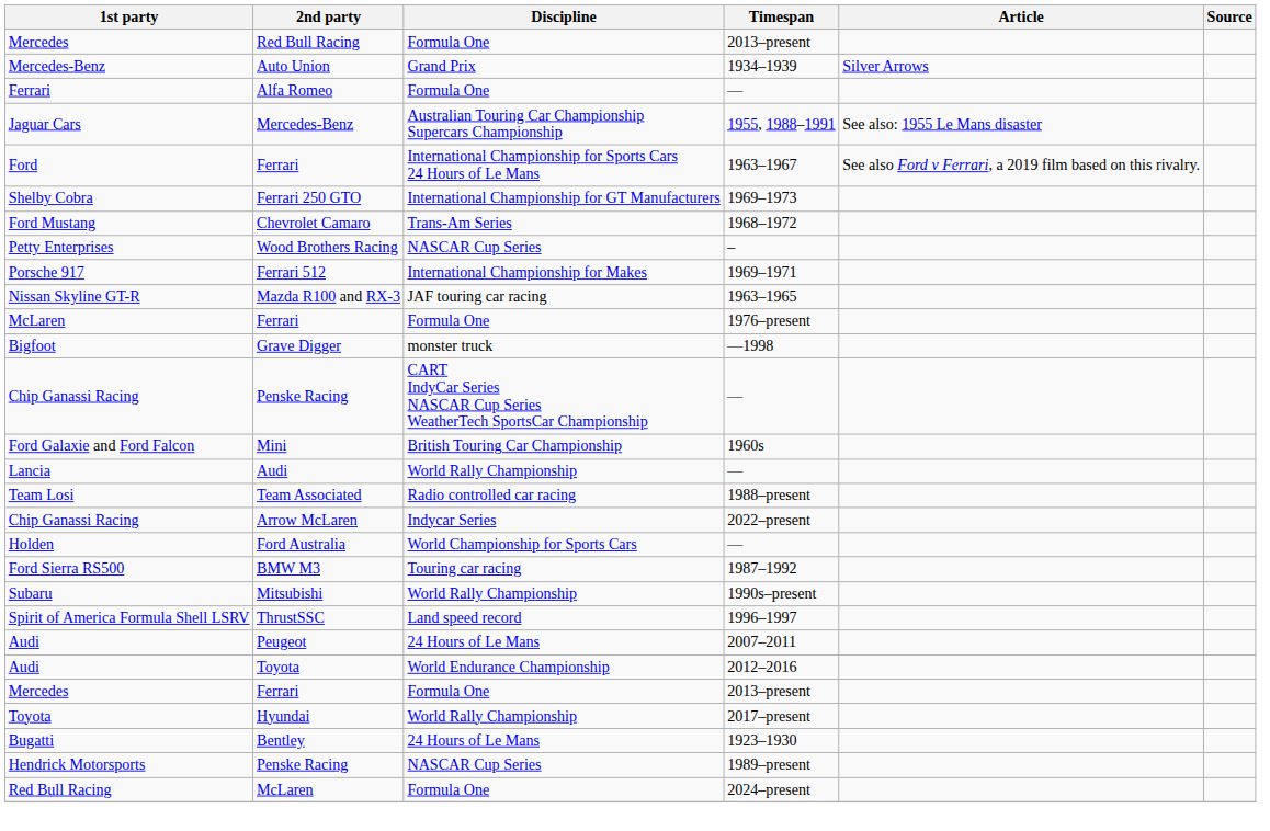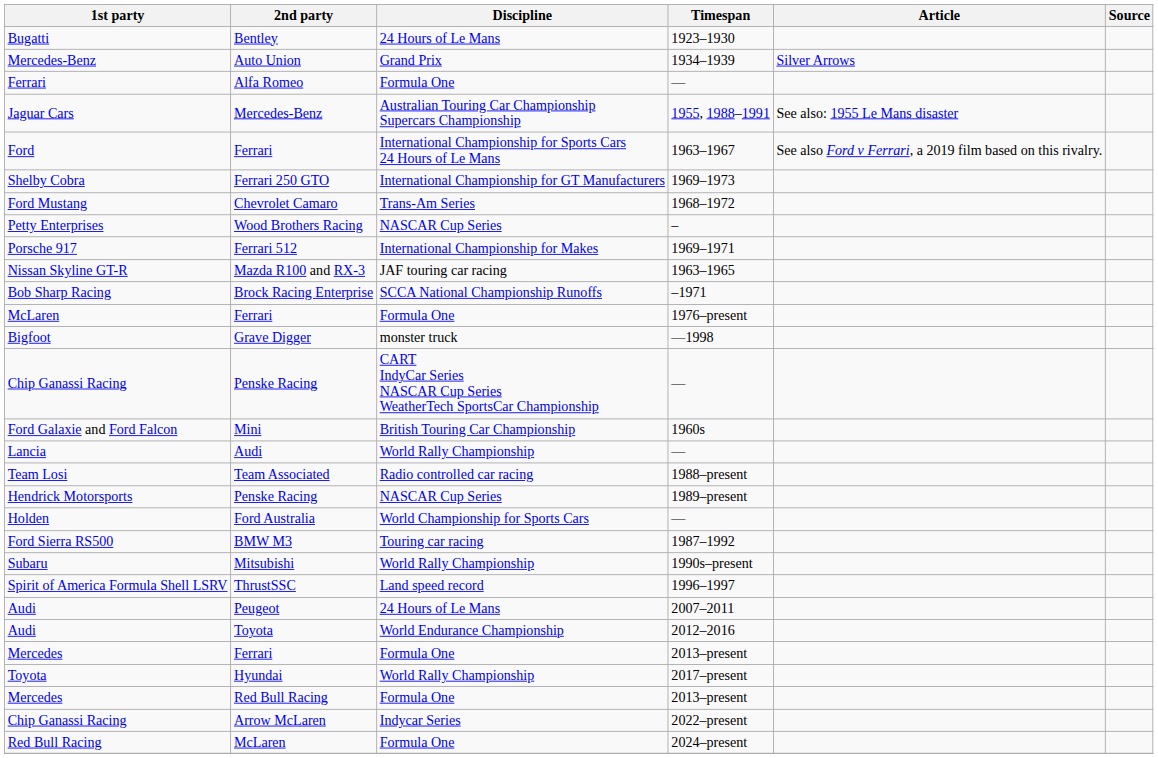rows swapped: Bugatti <-> Mercedes / Red Bull Racing
+ row: Bob Sharp Racing | Brock Racing Enterprise | SCCA National Championship Runoffs | –1971
rows swapped: Hendrick Motorsports <-> Chip Ganassi Racing / Arrow McLaren
